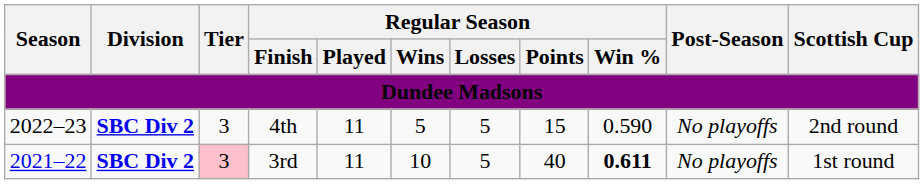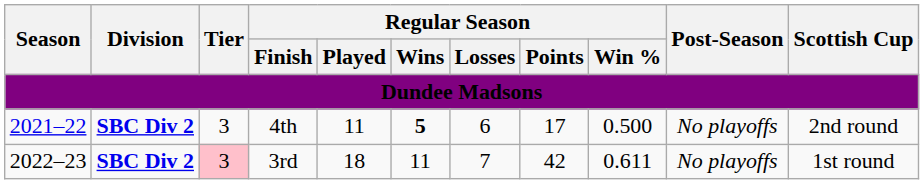4th | Season: 2022–23 -> 2021–22
4th | Regular Season / Wins: normal -> bold
4th | Regular Season / Losses: 5 -> 6
4th | Regular Season / Points: 15 -> 17
4th | Regular Season / Win %: 0.590 -> 0.500
3rd | Season: 2021–22 -> 2022–23
3rd | Regular Season / Played: 11 -> 18
3rd | Regular Season / Wins: 10 -> 11
3rd | Regular Season / Losses: 5 -> 7
3rd | Regular Season / Points: 40 -> 42
3rd | Regular Season / Win %: bold -> normal
